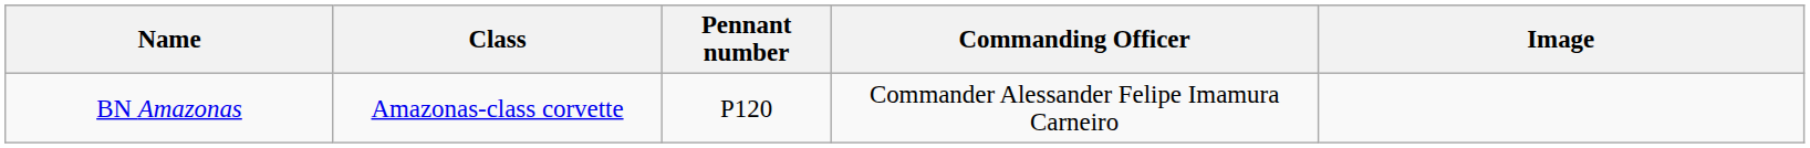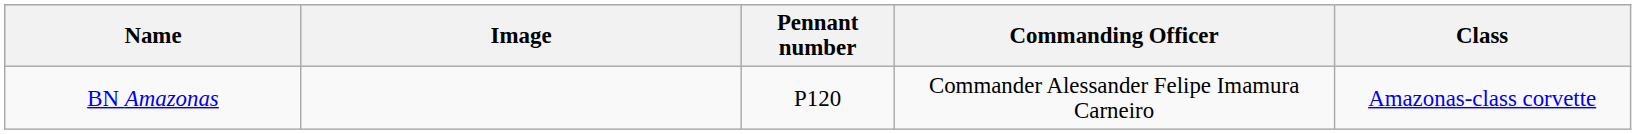columns swapped: Class <-> Image
